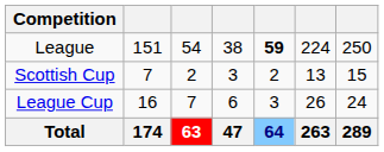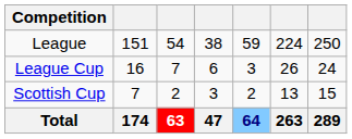League | column 5: bold -> normal
rows swapped: Scottish Cup <-> League Cup
